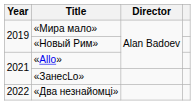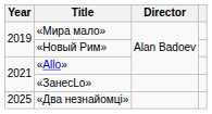«Два незнайомці» | Year: 2022 -> 2025
